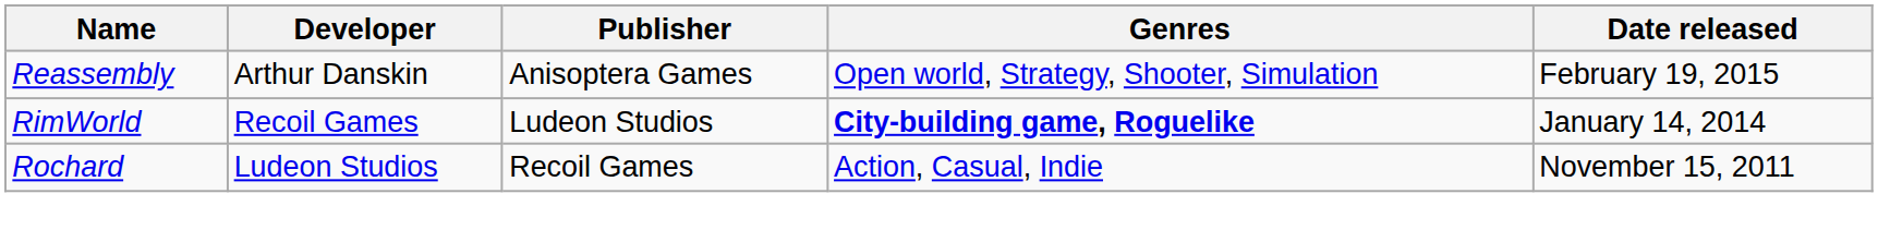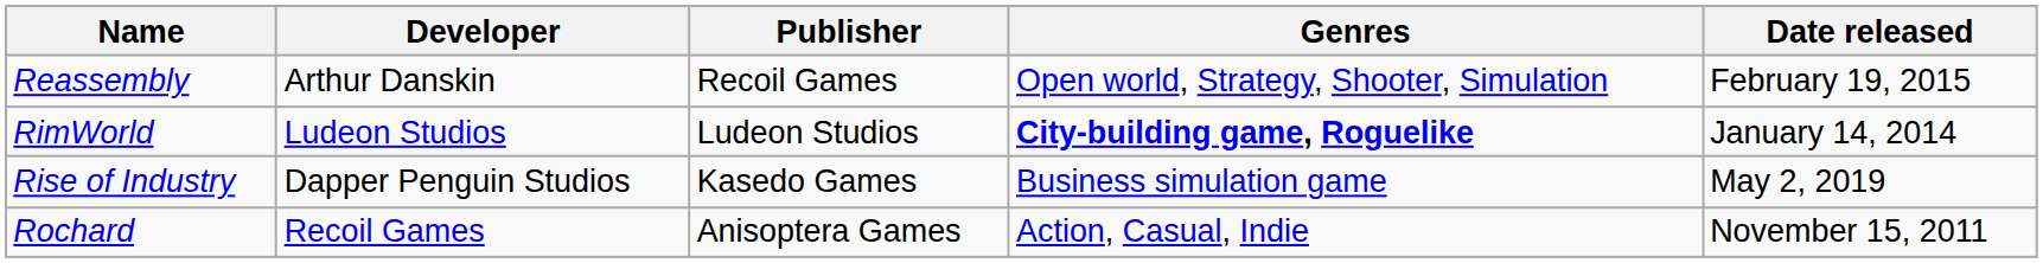Reassembly | Publisher: Anisoptera Games -> Recoil Games
RimWorld | Developer: Recoil Games -> Ludeon Studios
+ row: Rise of Industry | Dapper Penguin Studios | Kasedo Games | Business simulation game | May 2, 2019
Rochard | Developer: Ludeon Studios -> Recoil Games
Rochard | Publisher: Recoil Games -> Anisoptera Games
